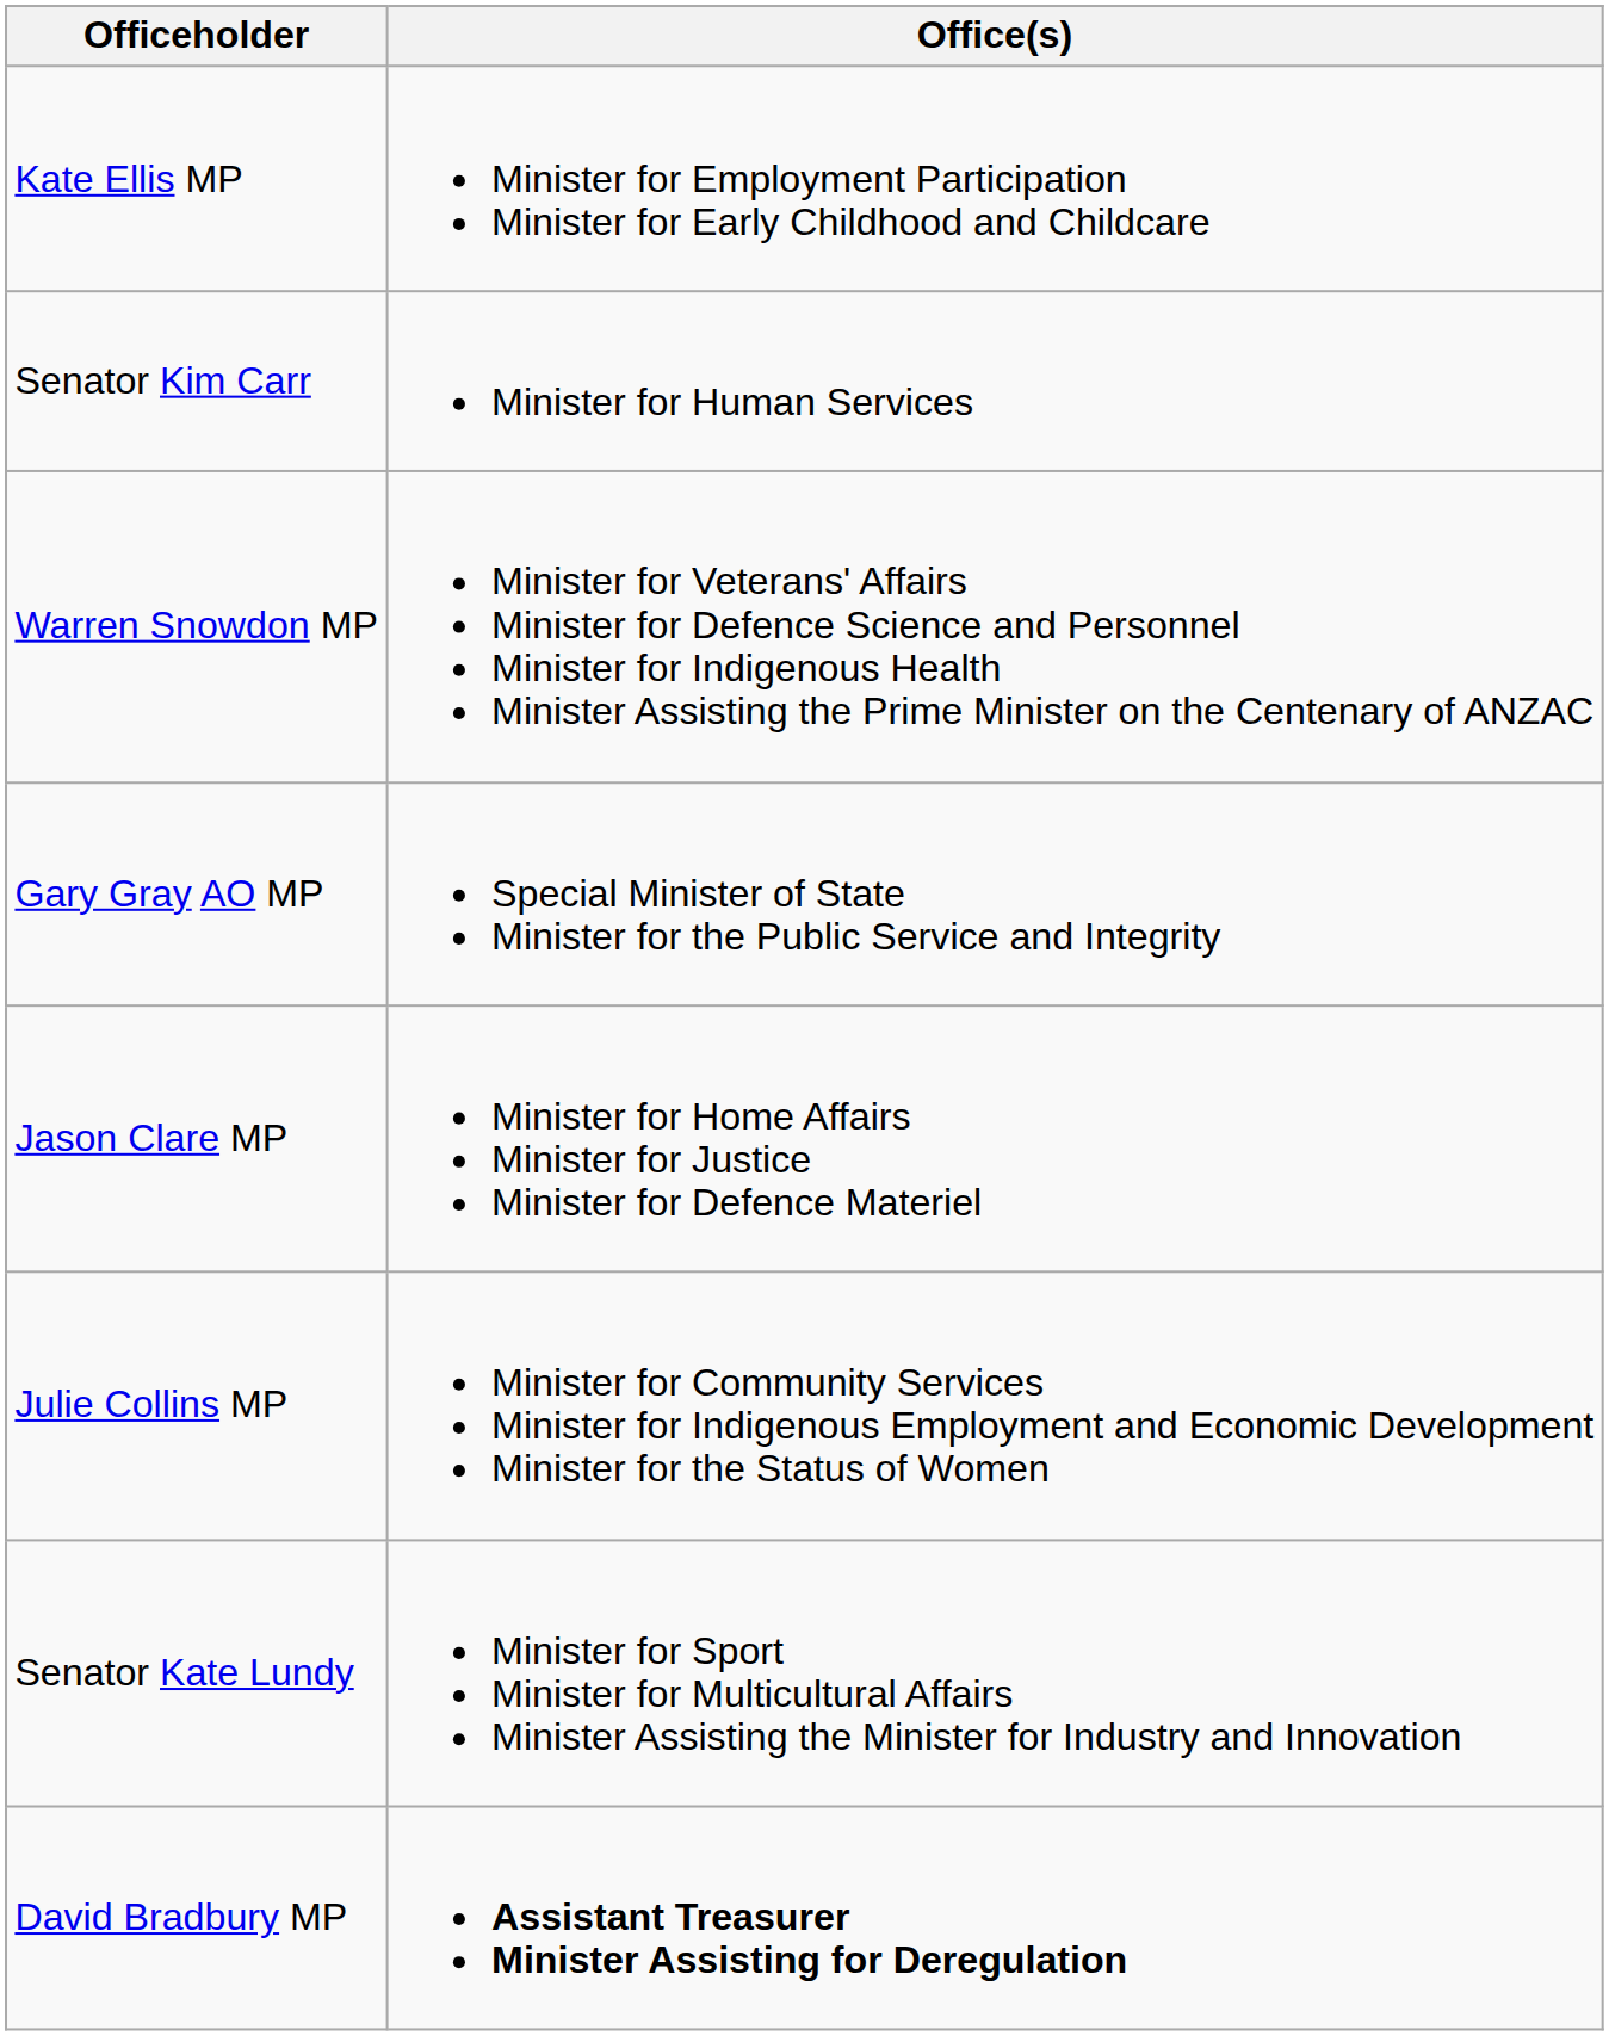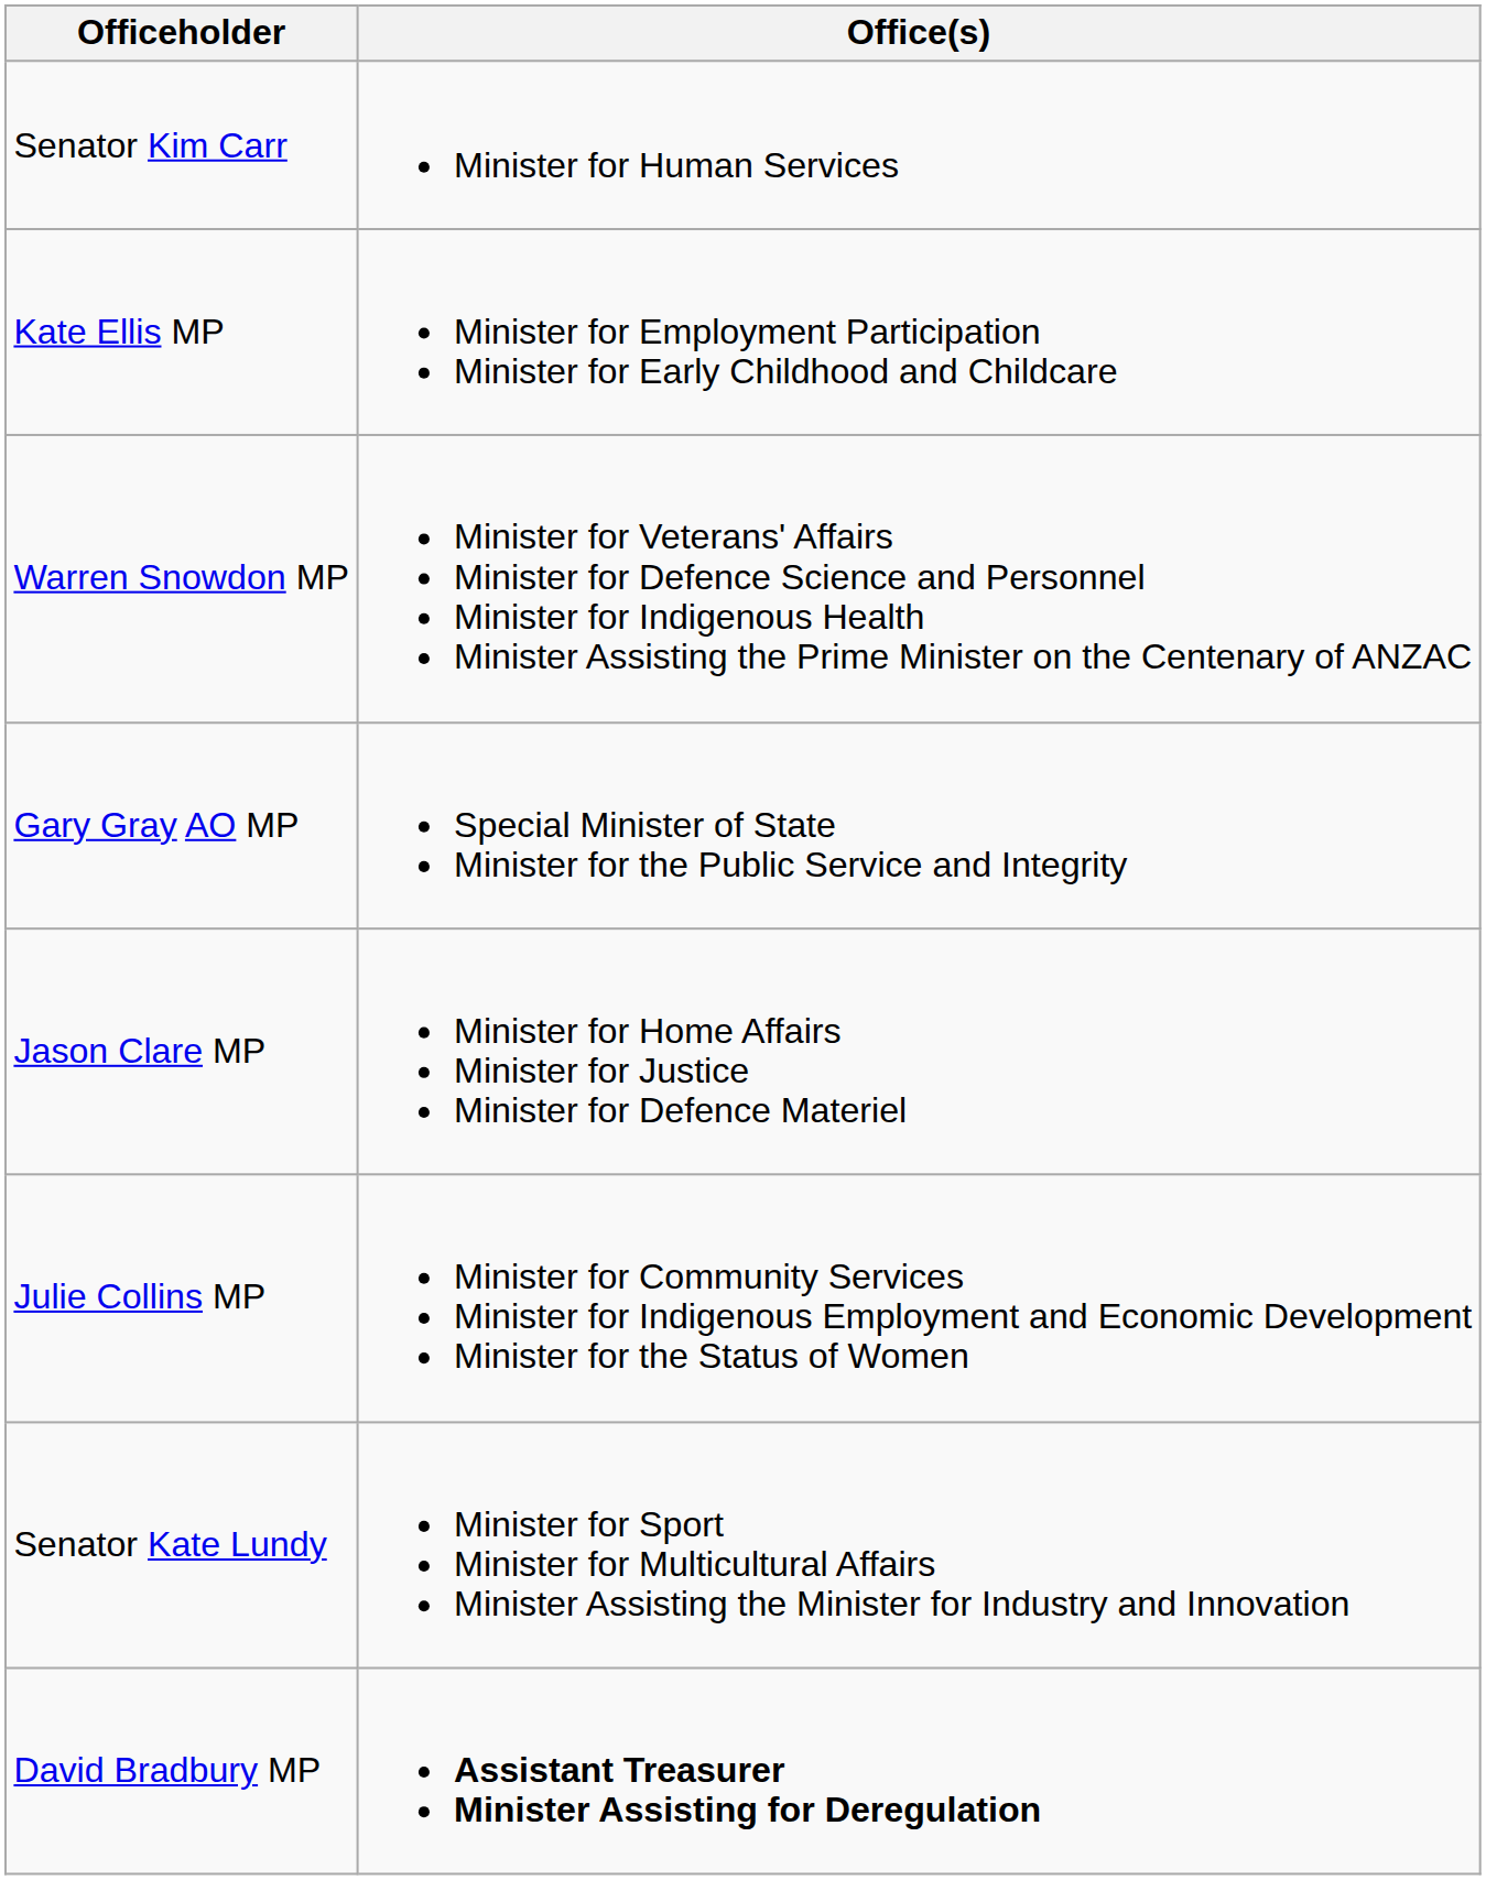rows swapped: Senator Kim Carr <-> Kate Ellis MP
